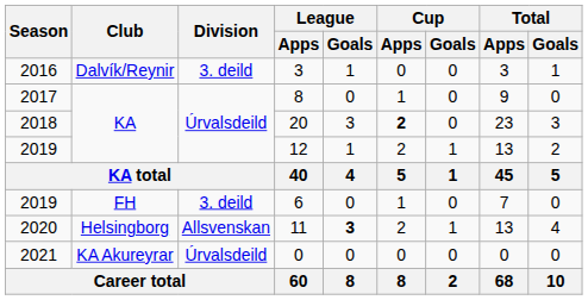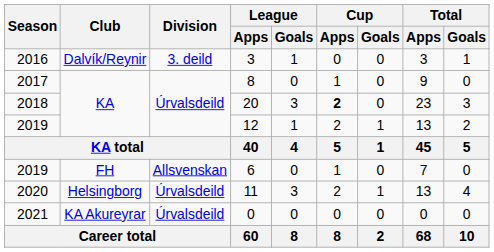6 | Division: 3. deild -> Allsvenskan
11 | Division: Allsvenskan -> Úrvalsdeild
11 | League / Goals: bold -> normal
